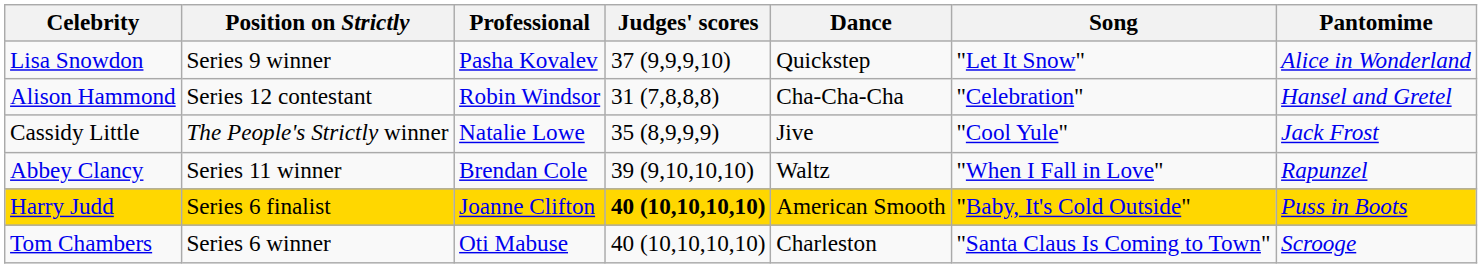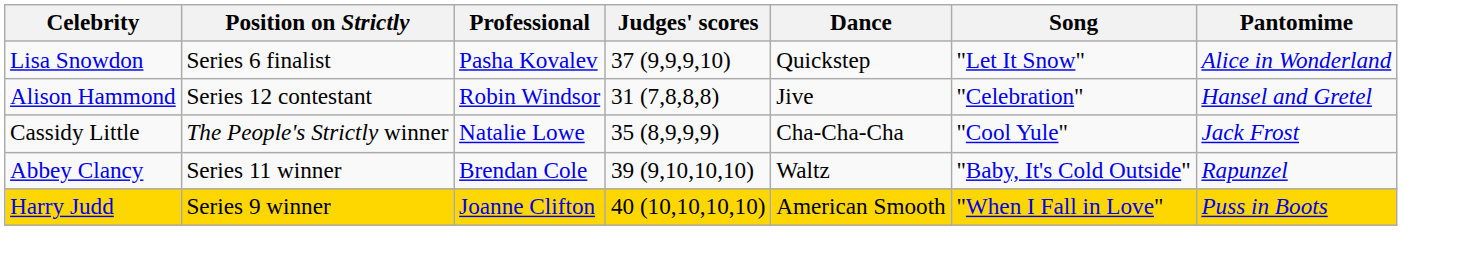Lisa Snowdon | Position on Strictly: Series 9 winner -> Series 6 finalist
Alison Hammond | Dance: Cha-Cha-Cha -> Jive
Cassidy Little | Dance: Jive -> Cha-Cha-Cha
Abbey Clancy | Song: "When I Fall in Love" -> "Baby, It's Cold Outside"
Harry Judd | Position on Strictly: Series 6 finalist -> Series 9 winner
Harry Judd | Judges' scores: bold -> normal
Harry Judd | Song: "Baby, It's Cold Outside" -> "When I Fall in Love"
- row: Tom Chambers | Series 6 winner | Oti Mabuse | 40 (10,10,10,10) | Charleston | "Santa Claus Is Coming to Town" | Scrooge
